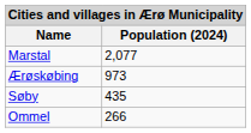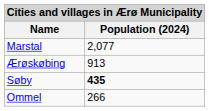Ærøskøbing | Population (2024): 973 -> 913
Søby | Population (2024): normal -> bold
